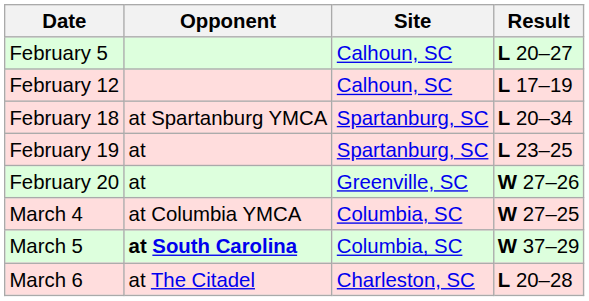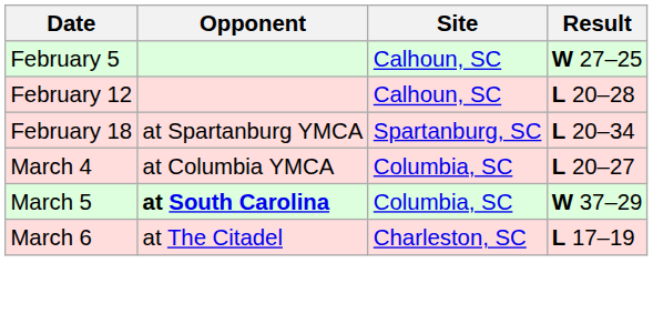February 5 | Result: L 20–27 -> W 27–25
February 12 | Result: L 17–19 -> L 20–28
- row: February 19 | at | Spartanburg, SC | L 23–25
- row: February 20 | at | Greenville, SC | W 27–26
March 4 | Result: W 27–25 -> L 20–27
March 6 | Result: L 20–28 -> L 17–19
